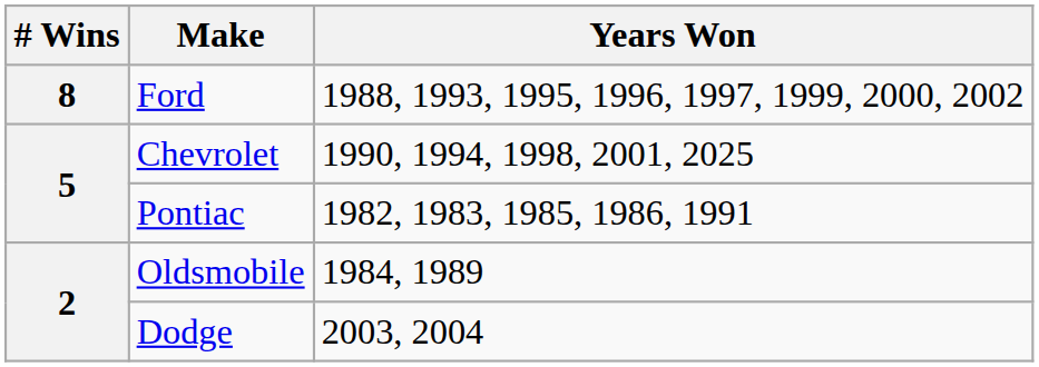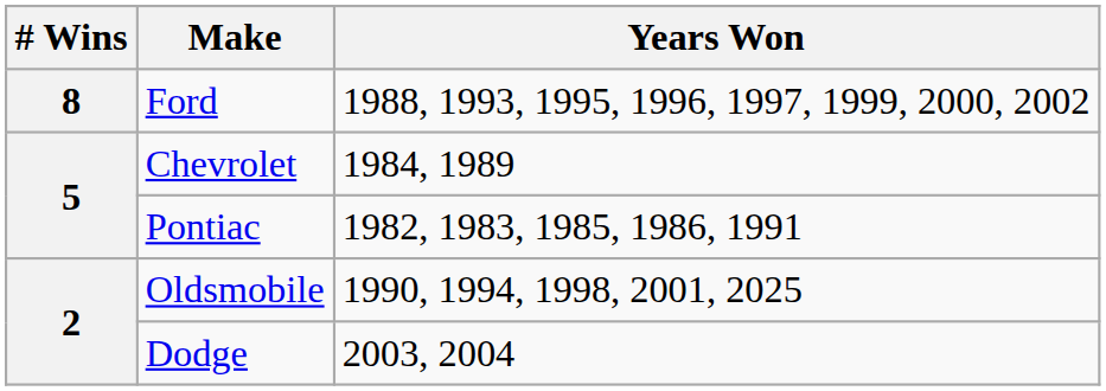Chevrolet | Years Won: 1990, 1994, 1998, 2001, 2025 -> 1984, 1989
Oldsmobile | Years Won: 1984, 1989 -> 1990, 1994, 1998, 2001, 2025
